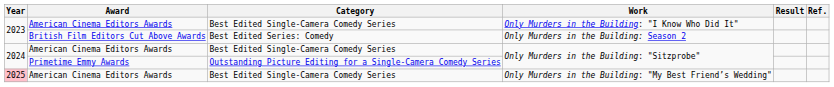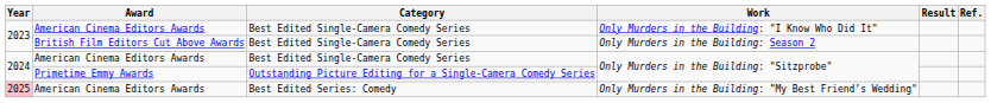Only Murders in the Building: Season 2 | Category: Best Edited Series: Comedy -> Best Edited Single-Camera Comedy Series
Only Murders in the Building: "My Best Friend’s Wedding" | Category: Best Edited Single-Camera Comedy Series -> Best Edited Series: Comedy
